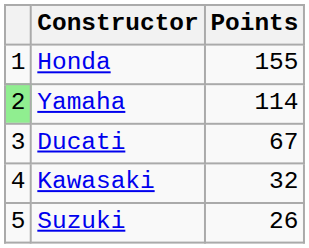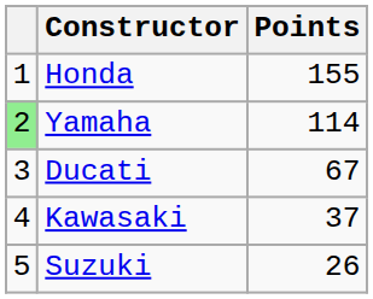Kawasaki | Points: 32 -> 37
